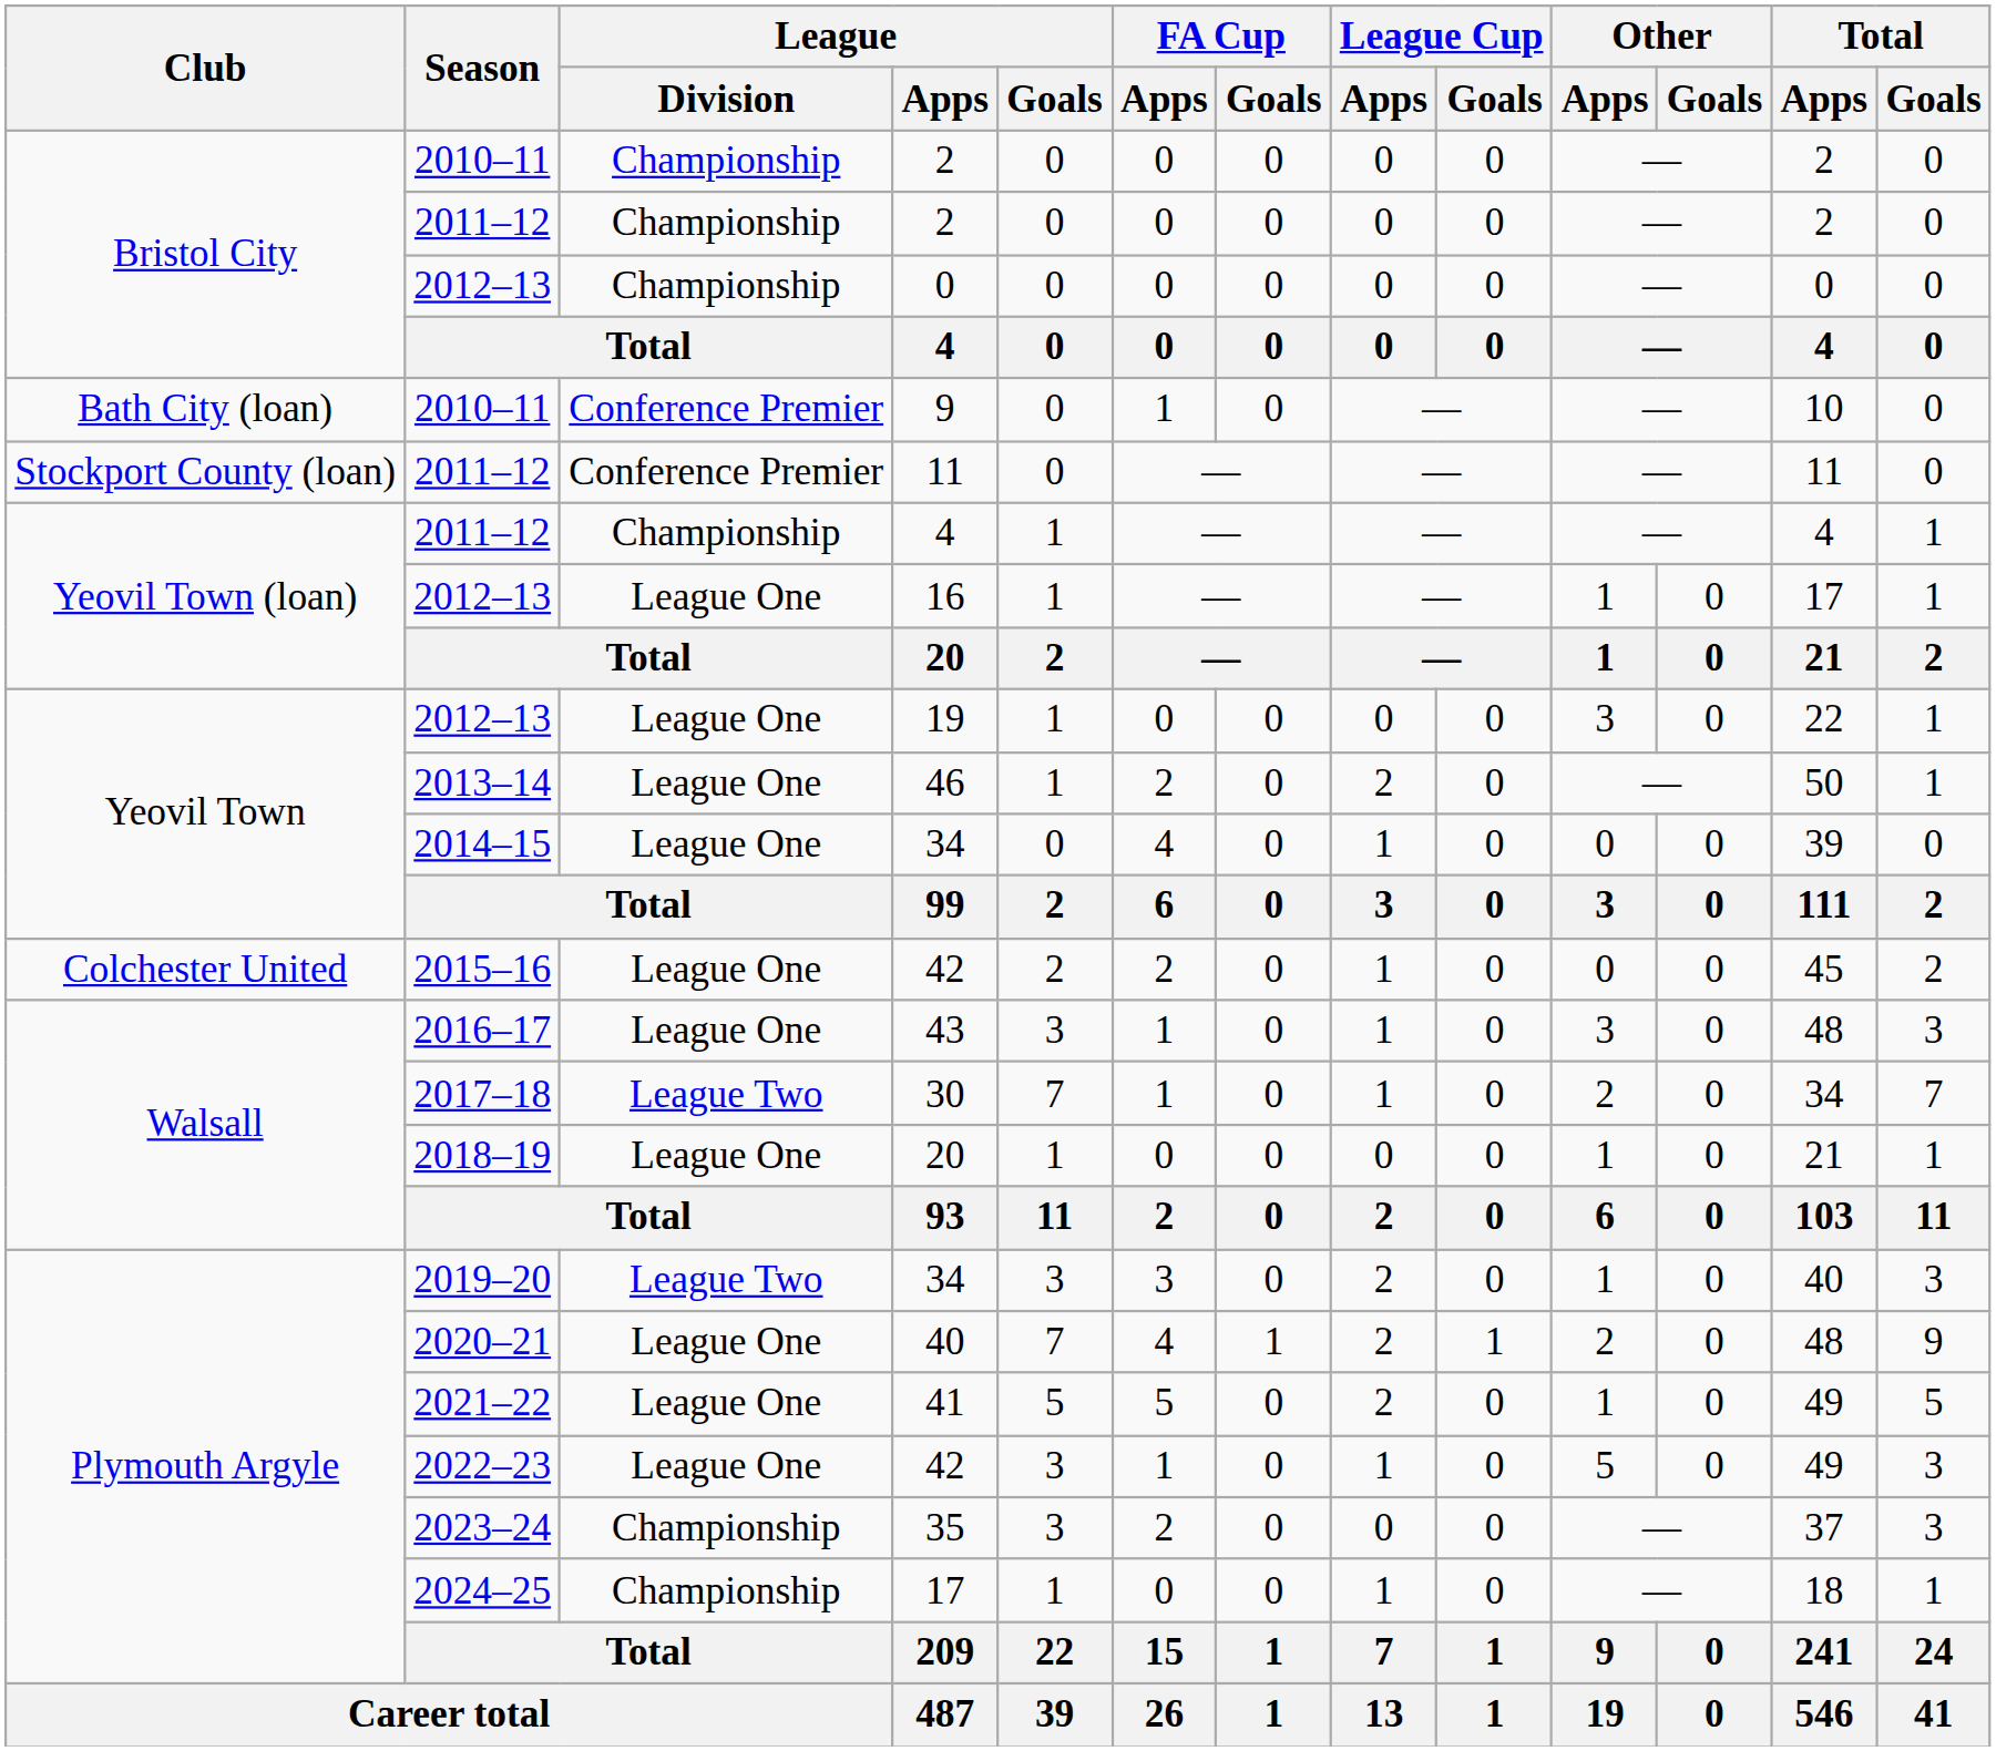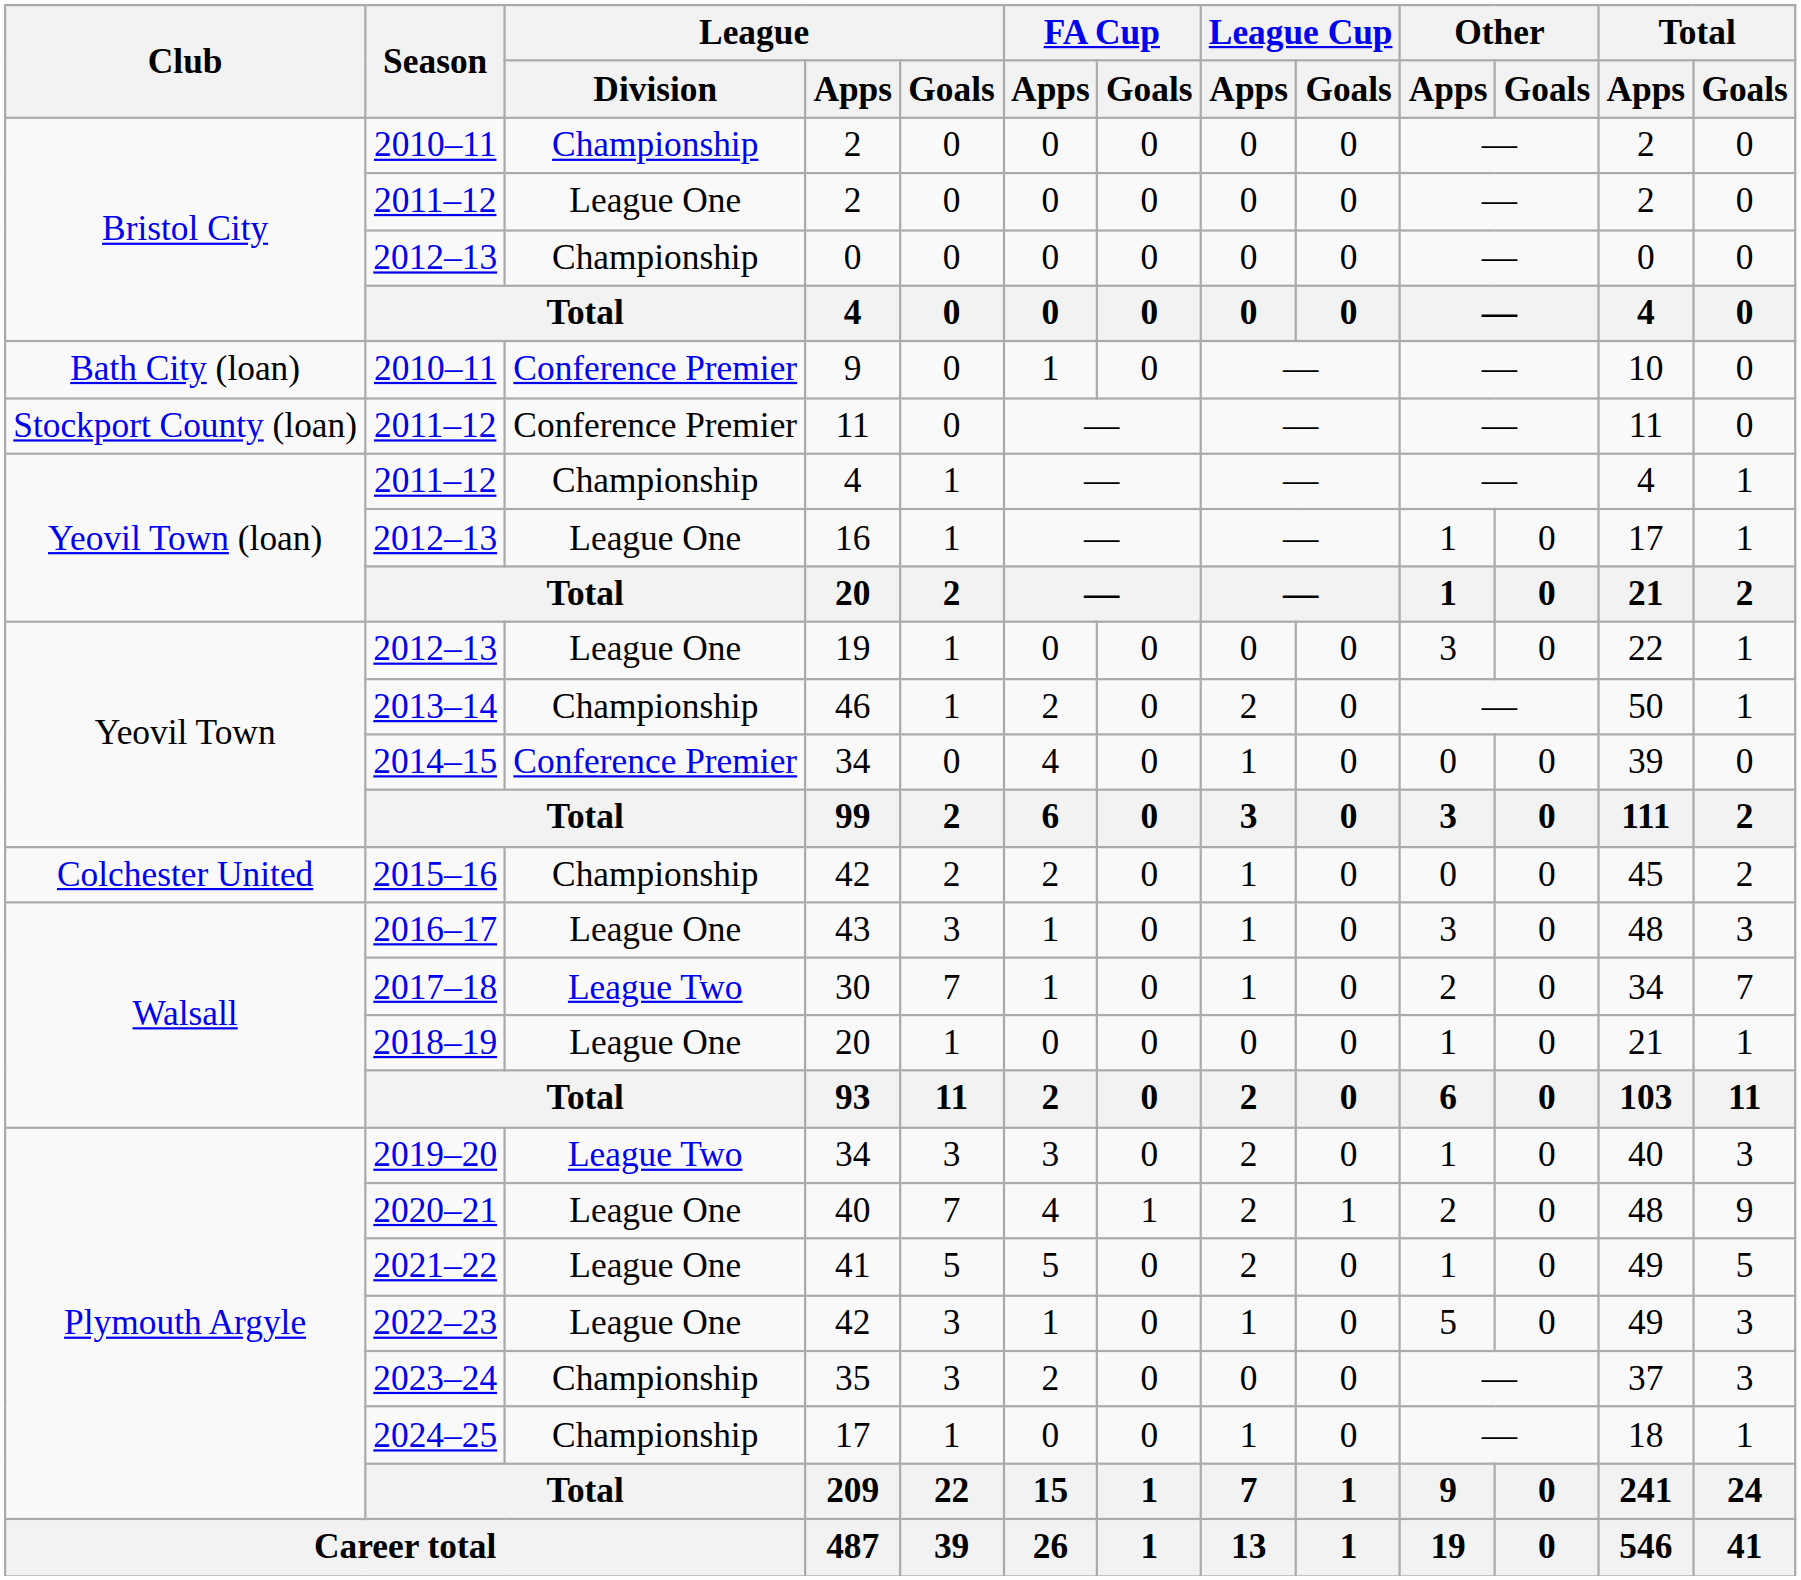2011–12 / 2 | League / Division: Championship -> League One
46 | League / Division: League One -> Championship
2014–15 / 34 | League / Division: League One -> Conference Premier
2015–16 / 42 | League / Division: League One -> Championship
